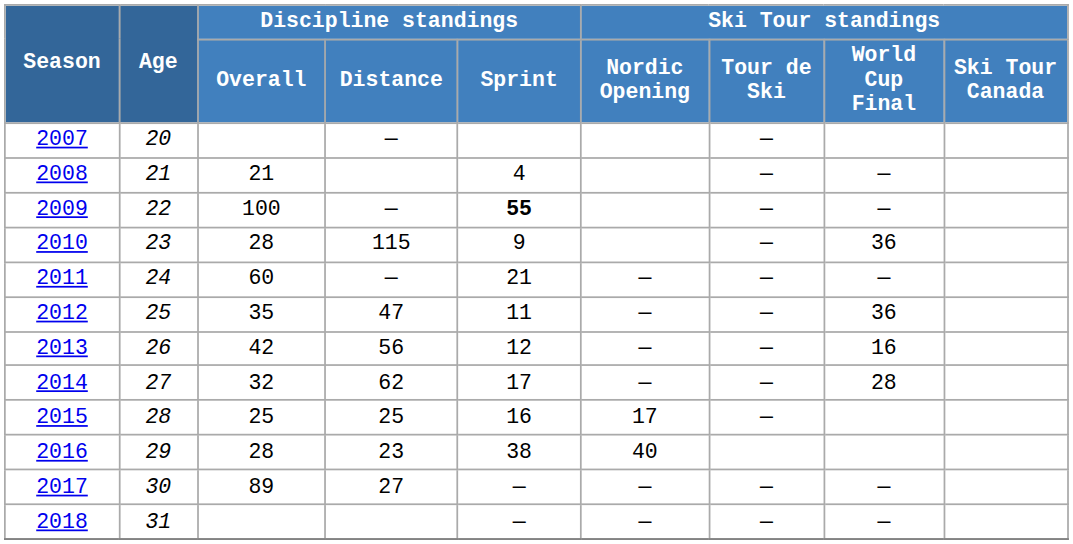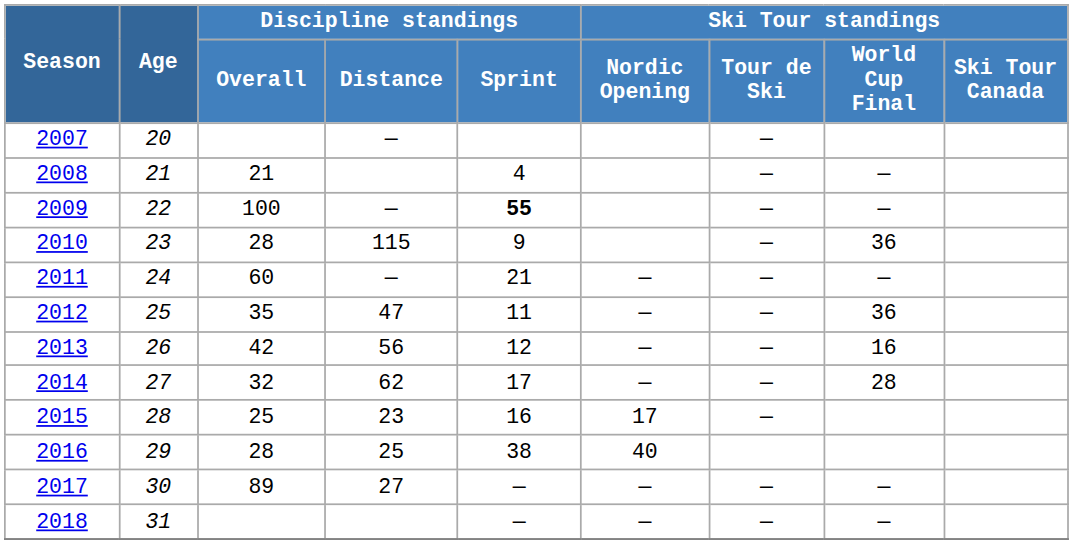2015 | Discipline standings / Distance: 25 -> 23
2016 | Discipline standings / Distance: 23 -> 25
